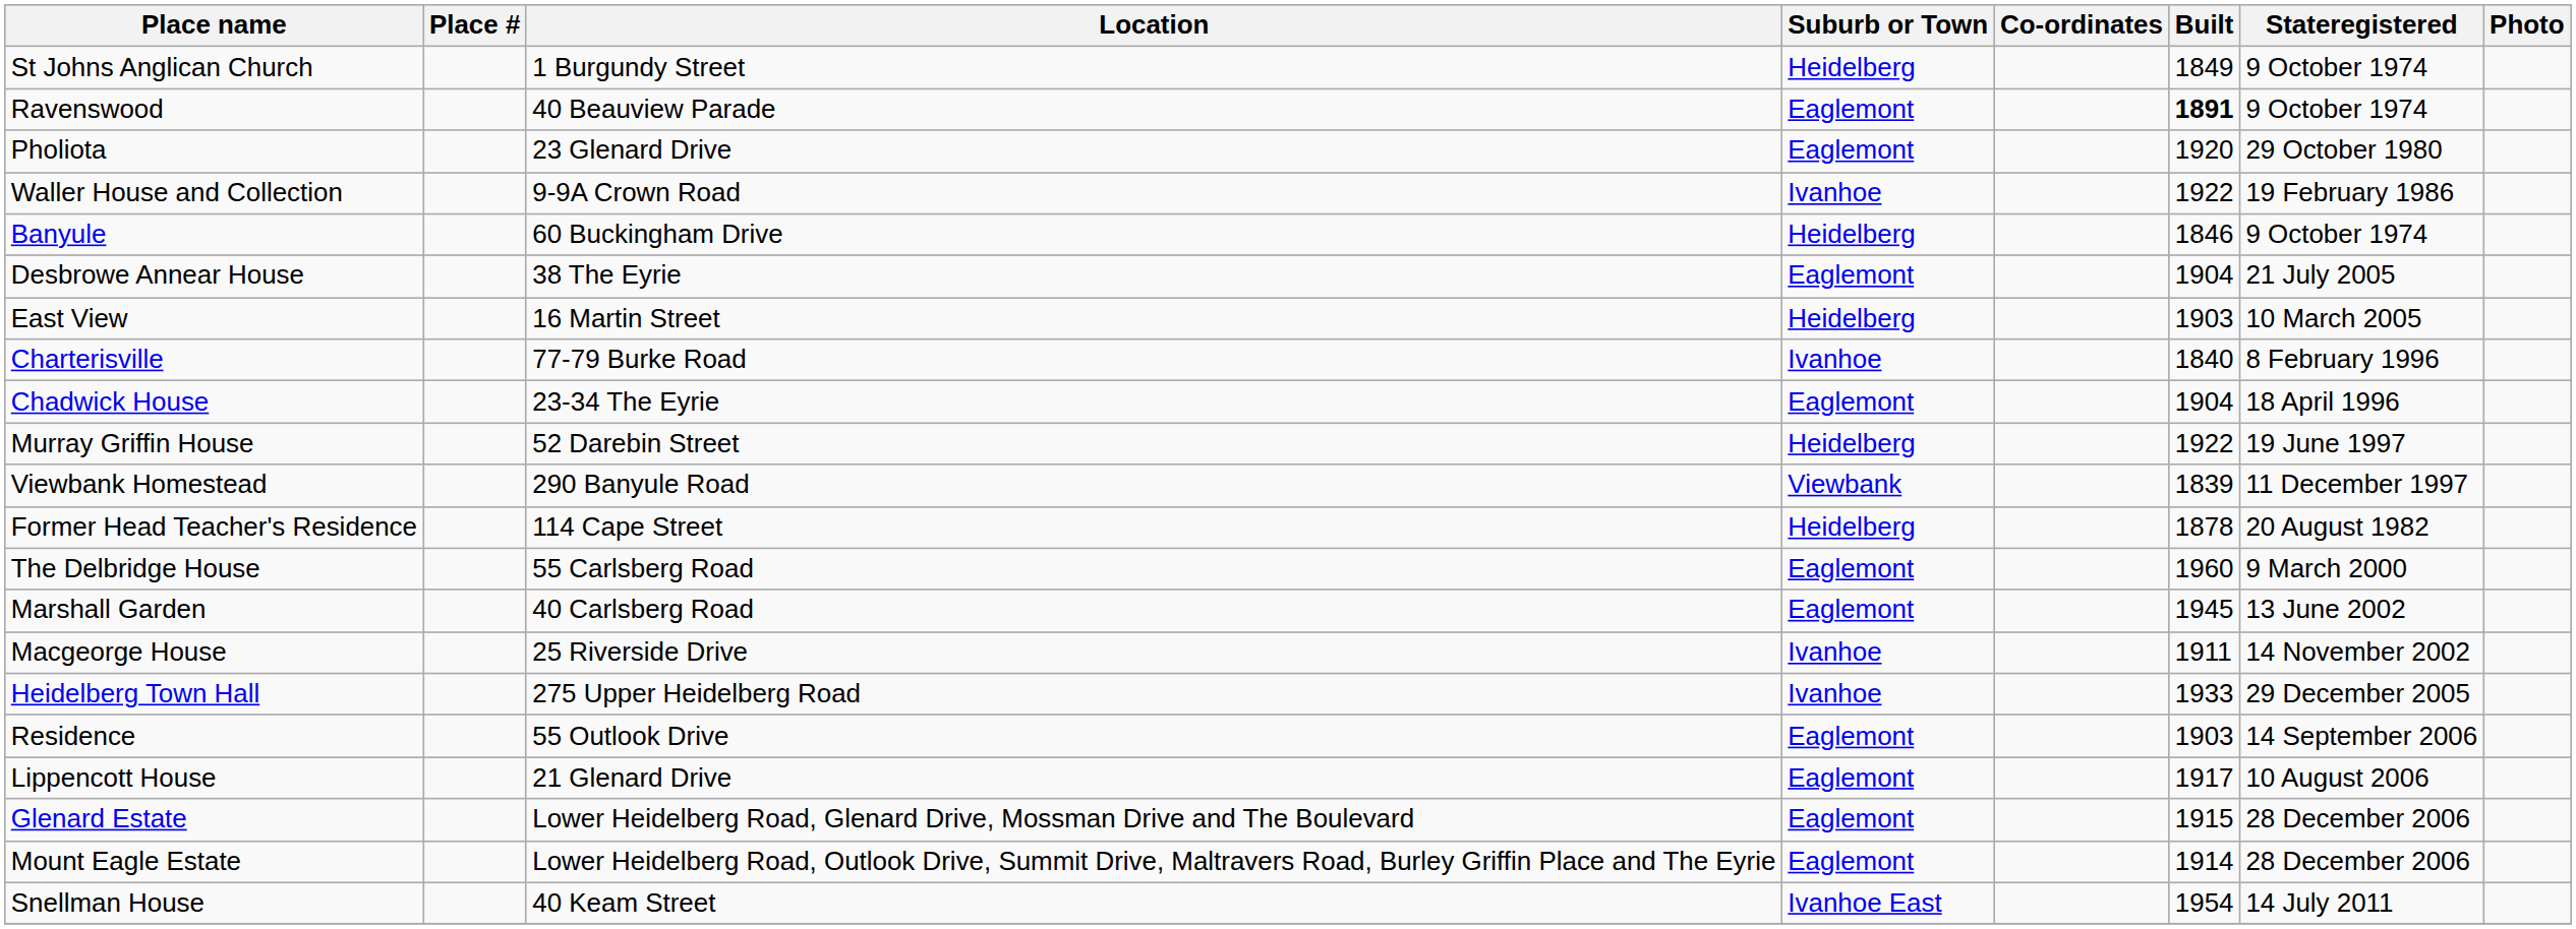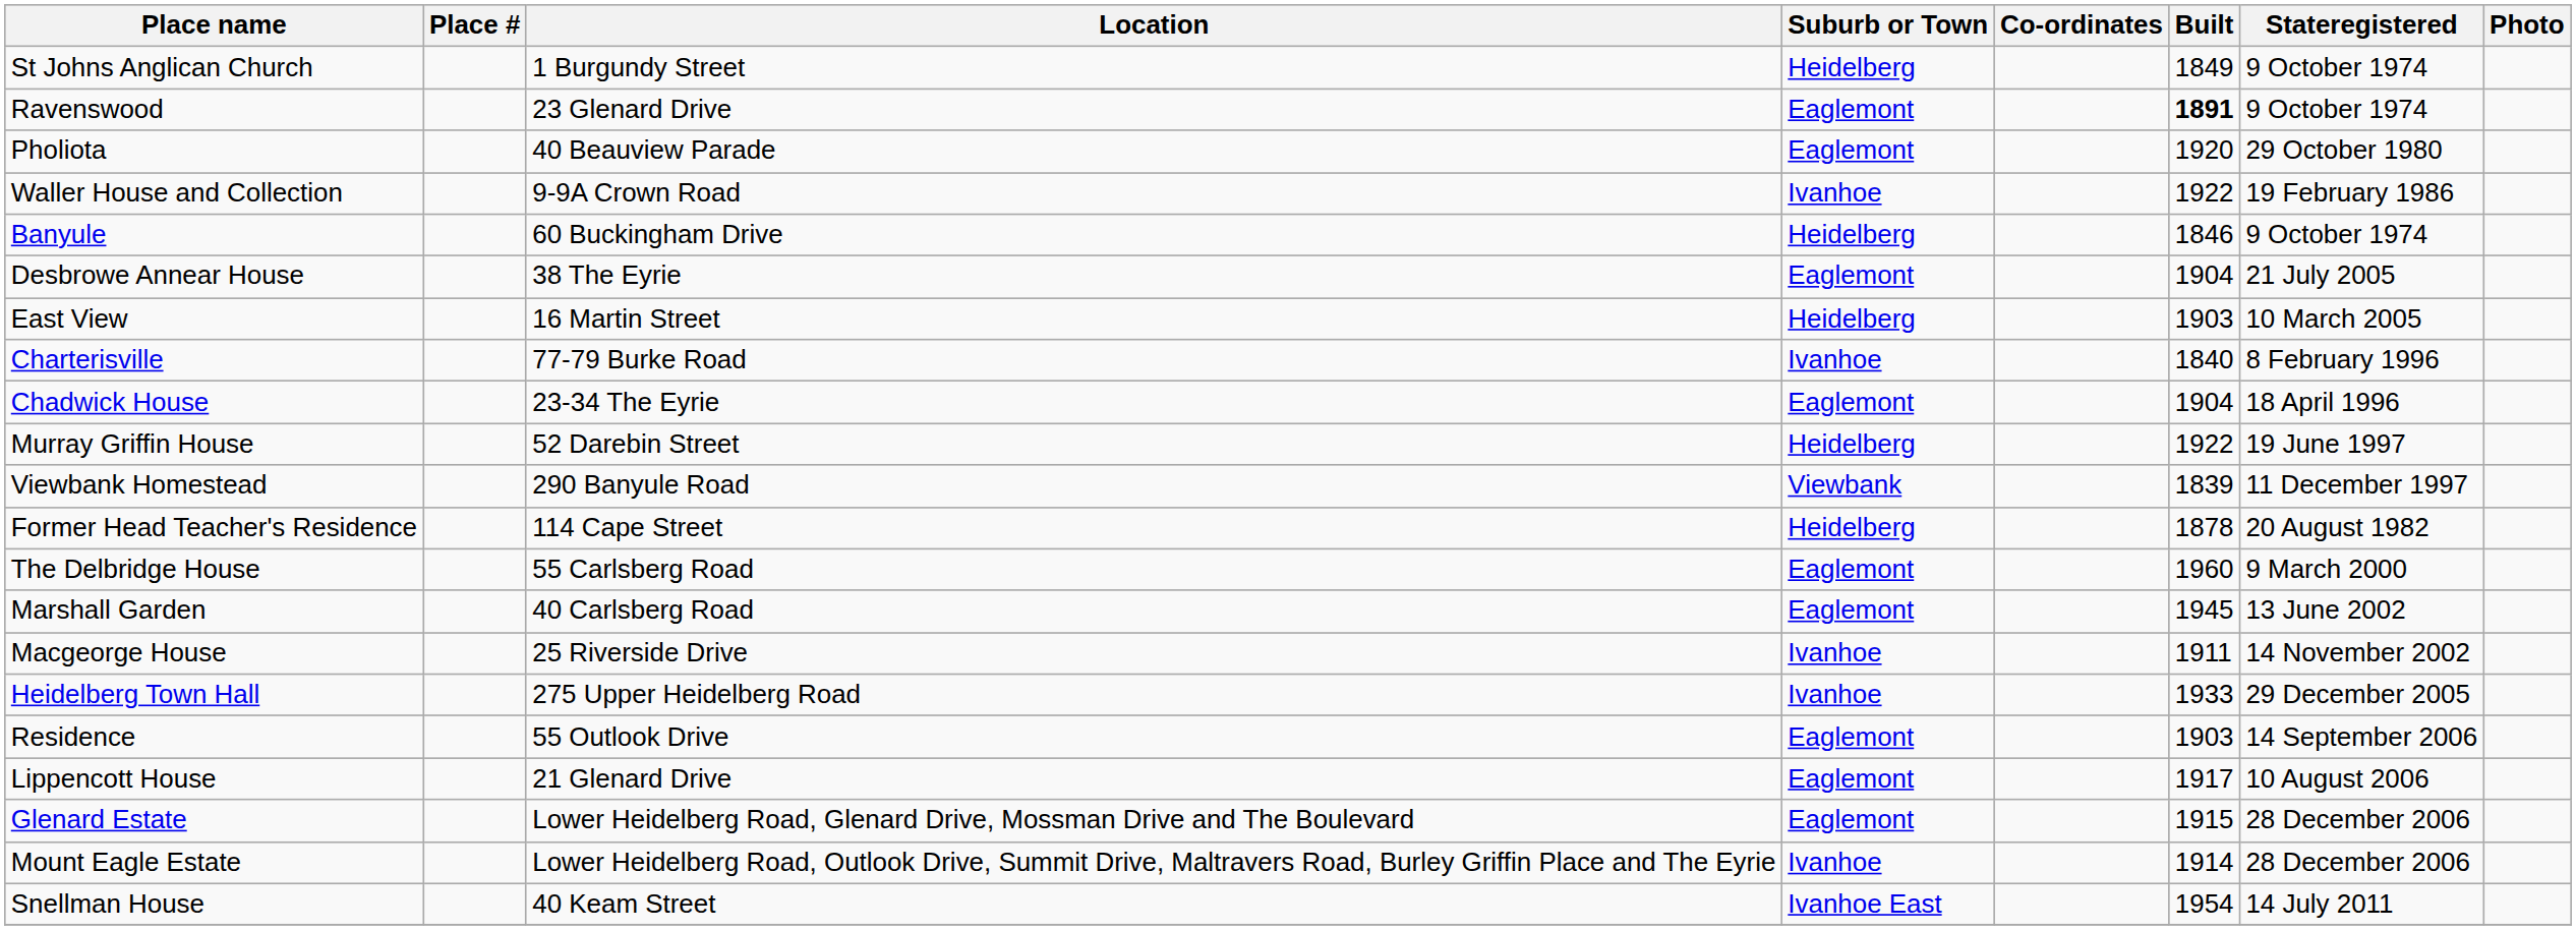Ravenswood | Location: 40 Beauview Parade -> 23 Glenard Drive
Pholiota | Location: 23 Glenard Drive -> 40 Beauview Parade
Mount Eagle Estate | Suburb or Town: Eaglemont -> Ivanhoe
